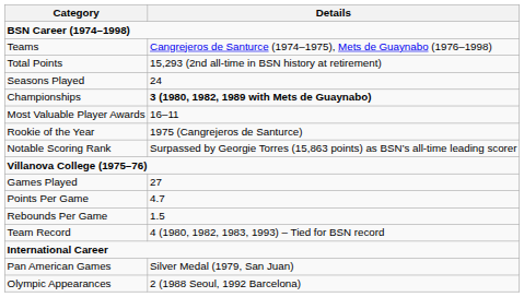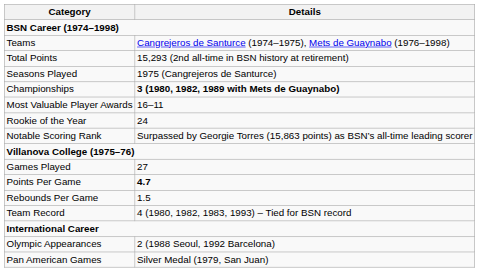Seasons Played | Details: 24 -> 1975 (Cangrejeros de Santurce)
Rookie of the Year | Details: 1975 (Cangrejeros de Santurce) -> 24
Points Per Game | Details: normal -> bold
rows swapped: Olympic Appearances <-> Pan American Games
